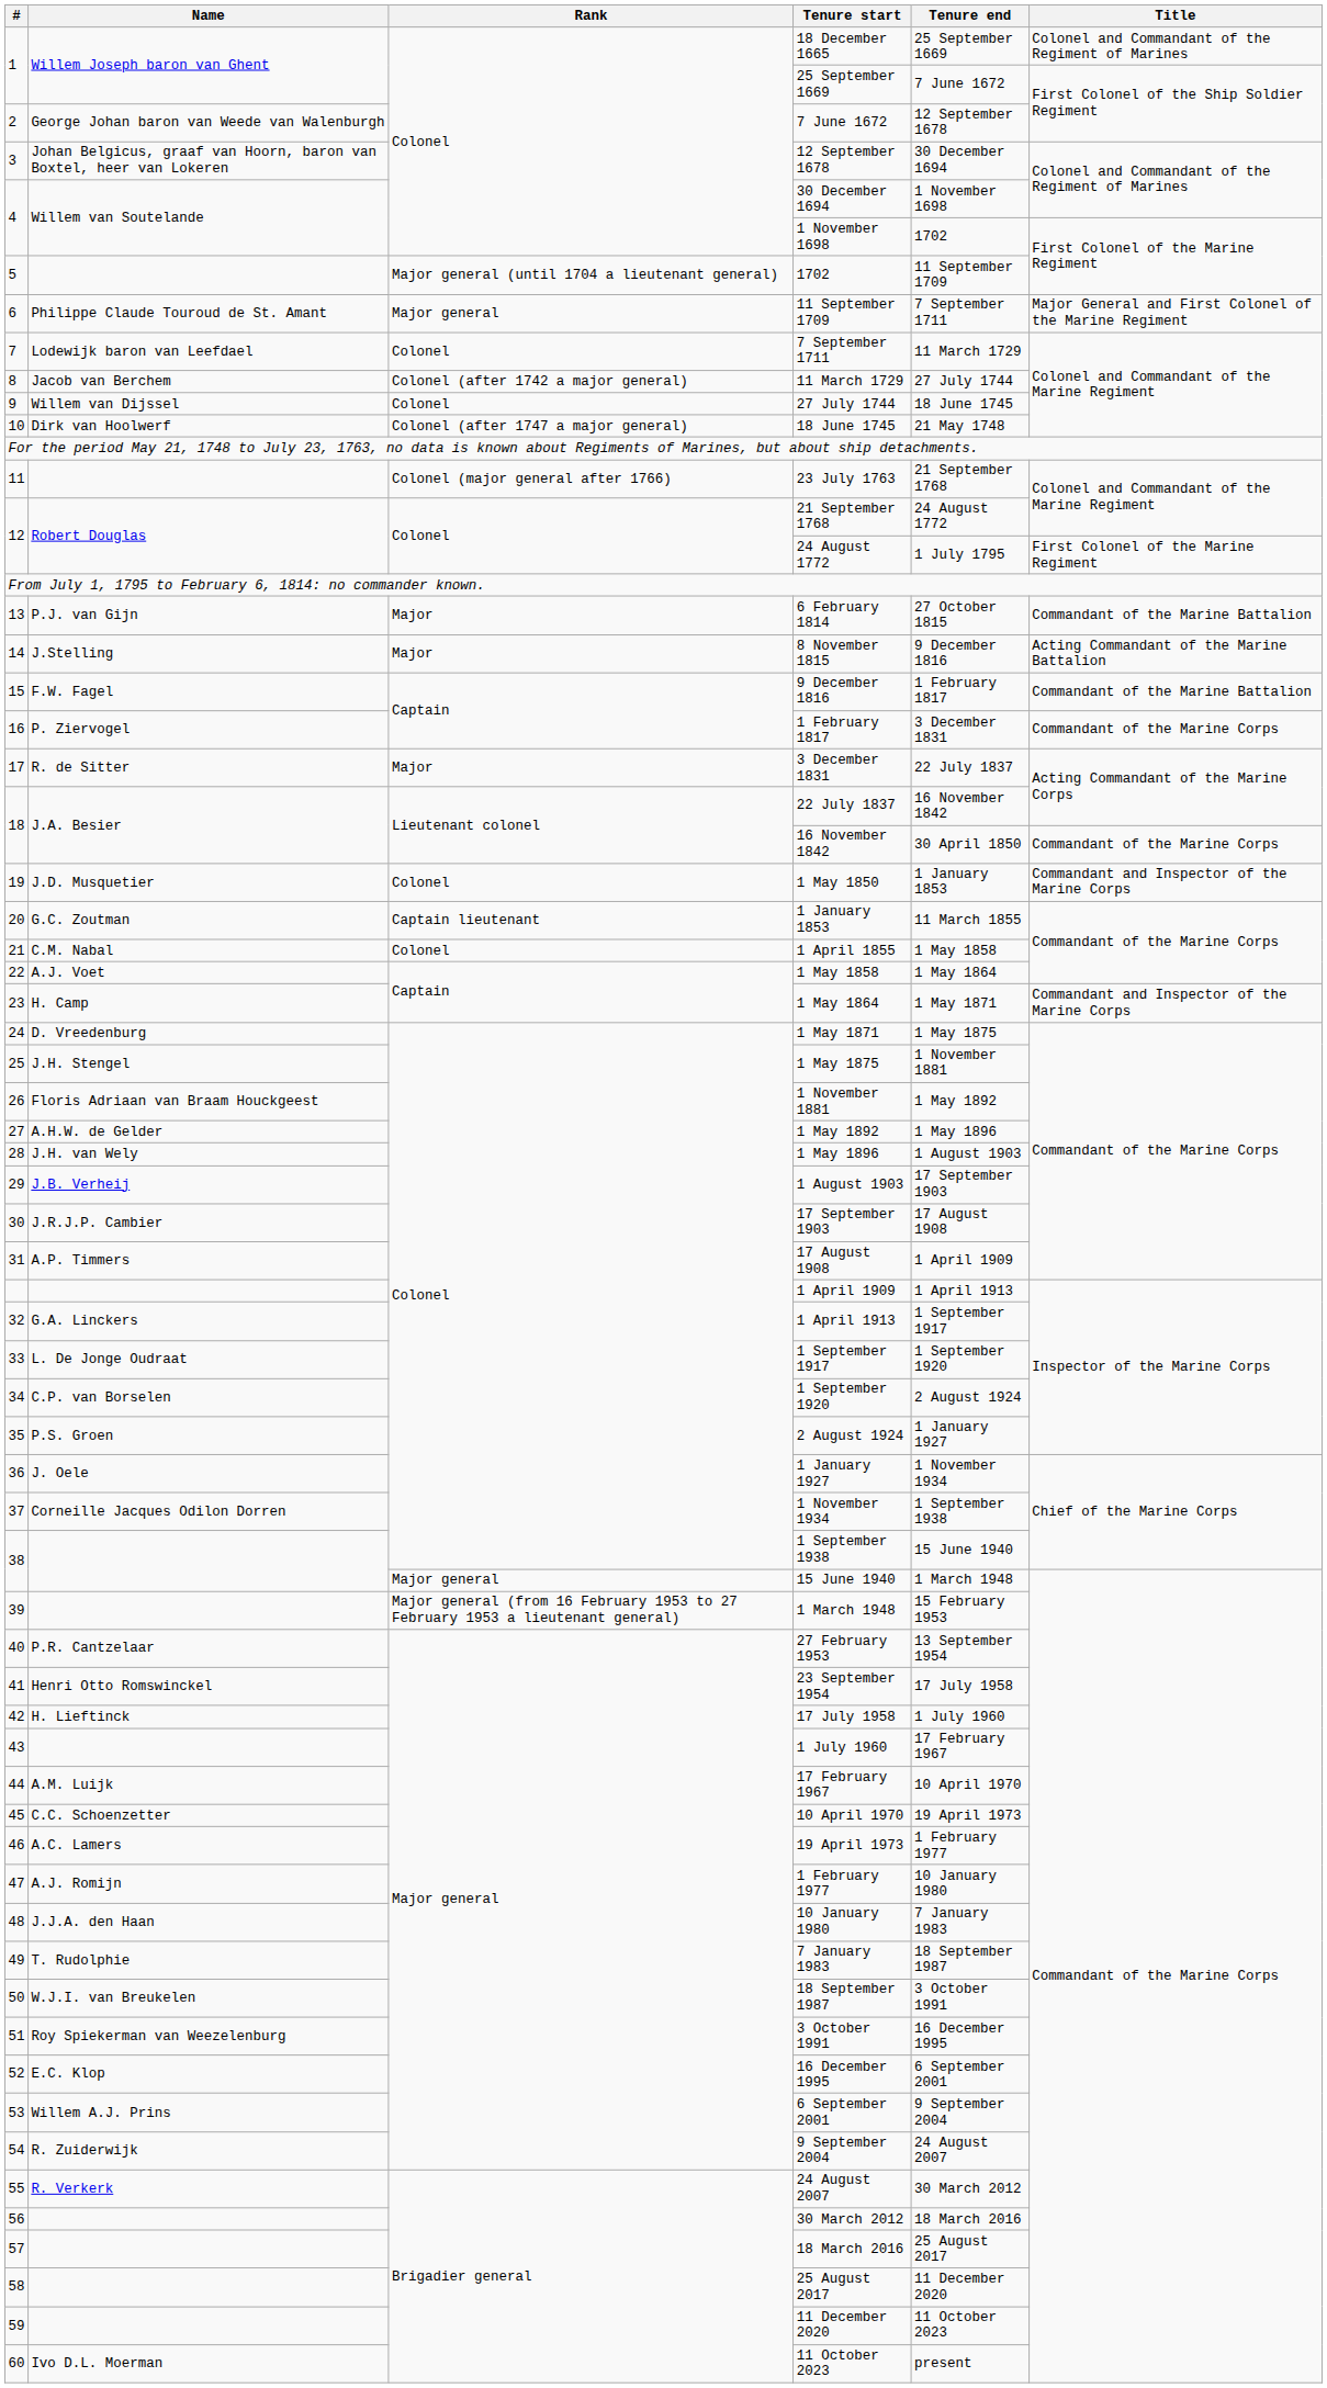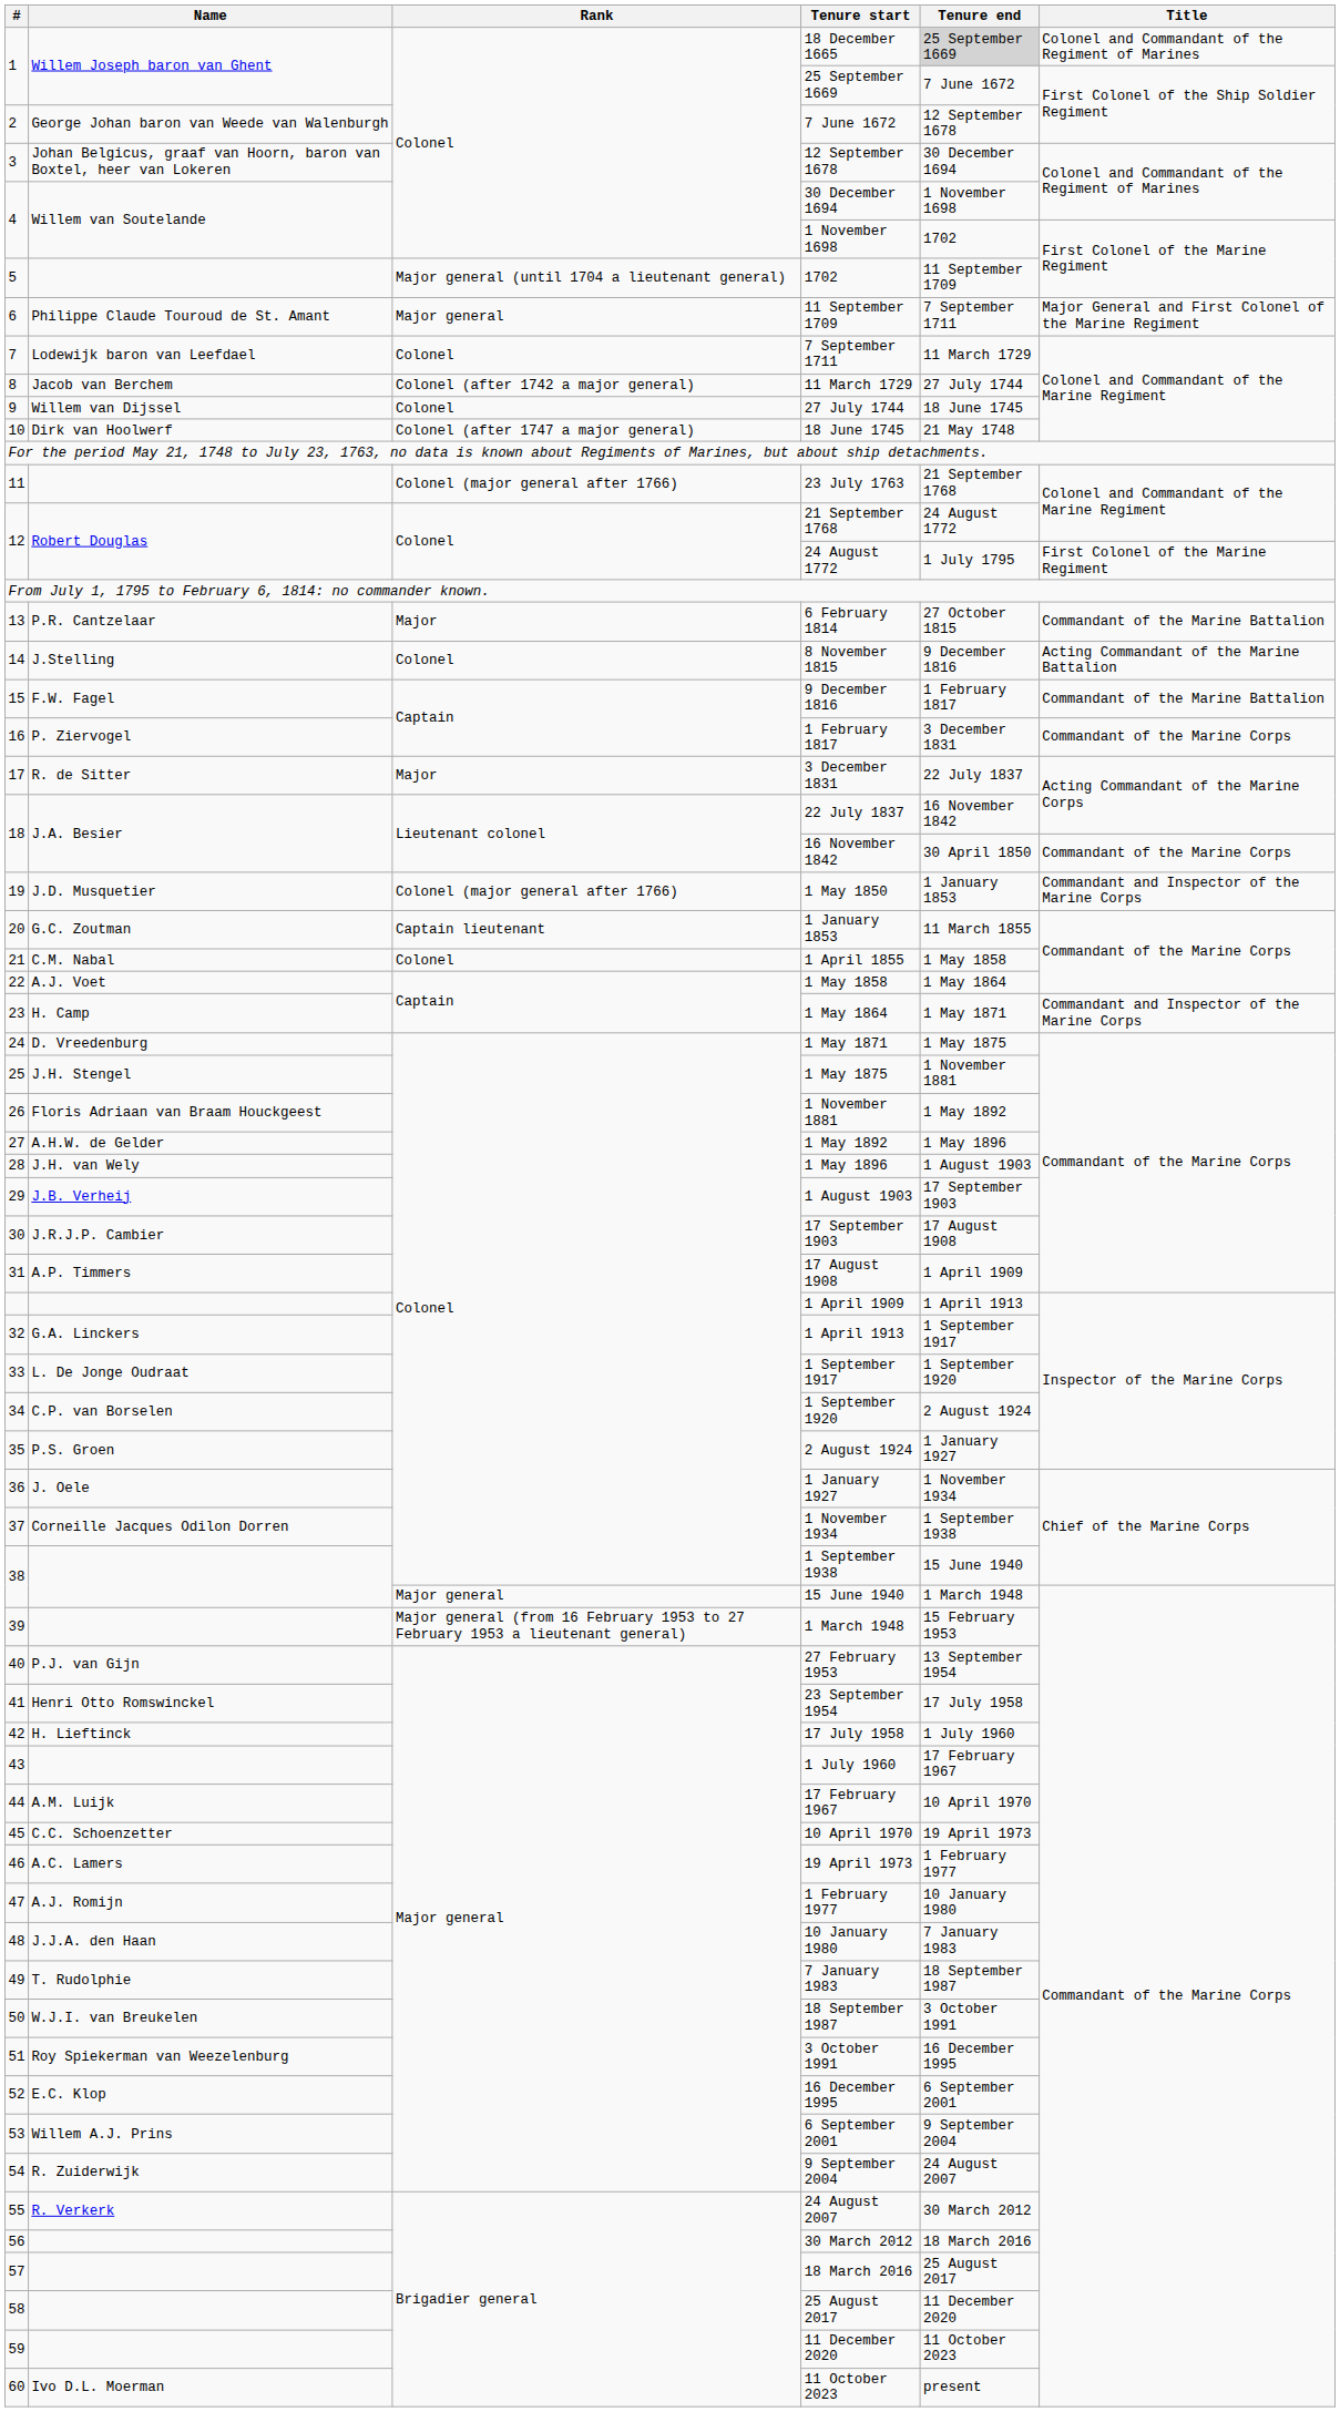18 December 1665 | Tenure end: no background -> lightgrey background
6 February 1814 | Name: P.J. van Gijn -> P.R. Cantzelaar
8 November 1815 | Rank: Major -> Colonel
1 May 1850 | Rank: Colonel -> Colonel (major general after 1766)
27 February 1953 | Name: P.R. Cantzelaar -> P.J. van Gijn
